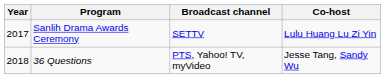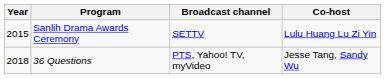Sanlih Drama Awards Ceremony | Year: 2017 -> 2015
